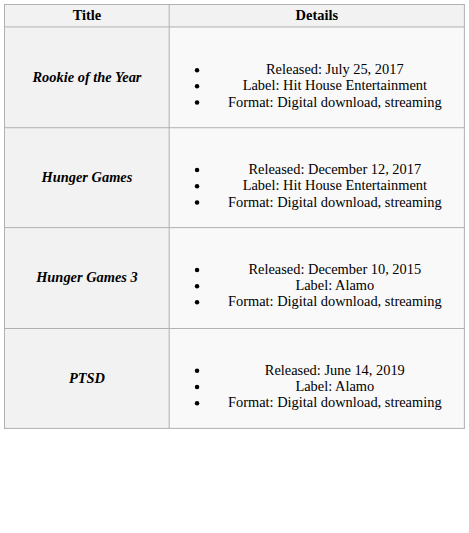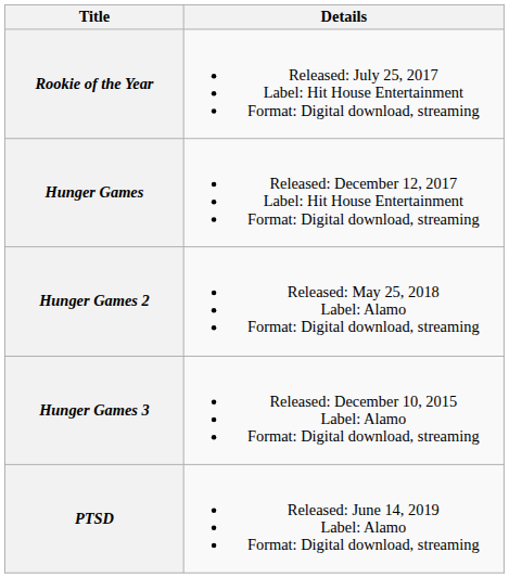+ row: Hunger Games 2 | Released: May 25, 2018 Label: Alamo Format: Digital download, streaming
